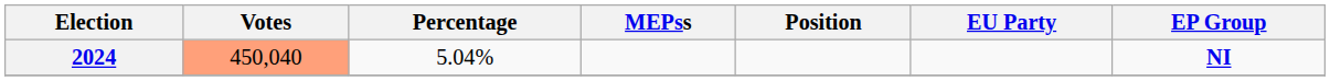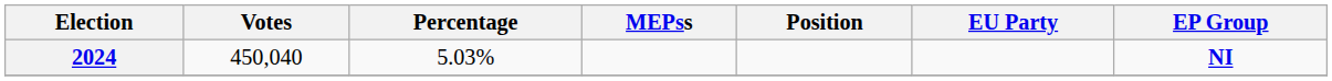2024 | Votes: lightsalmon background -> no background
2024 | Percentage: 5.04% -> 5.03%
